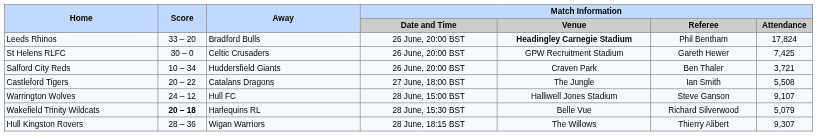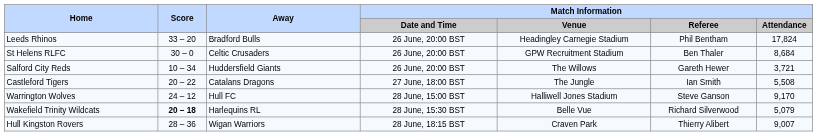Leeds Rhinos | Match Information / Venue: bold -> normal
St Helens RLFC | Match Information / Referee: Gareth Hewer -> Ben Thaler
St Helens RLFC | Match Information / Attendance: 7,425 -> 8,684
Salford City Reds | Match Information / Venue: Craven Park -> The Willows
Salford City Reds | Match Information / Referee: Ben Thaler -> Gareth Hewer
Warrington Wolves | Match Information / Attendance: 9,107 -> 9,170
Hull Kingston Rovers | Match Information / Venue: The Willows -> Craven Park
Hull Kingston Rovers | Match Information / Attendance: 9,307 -> 9,007
